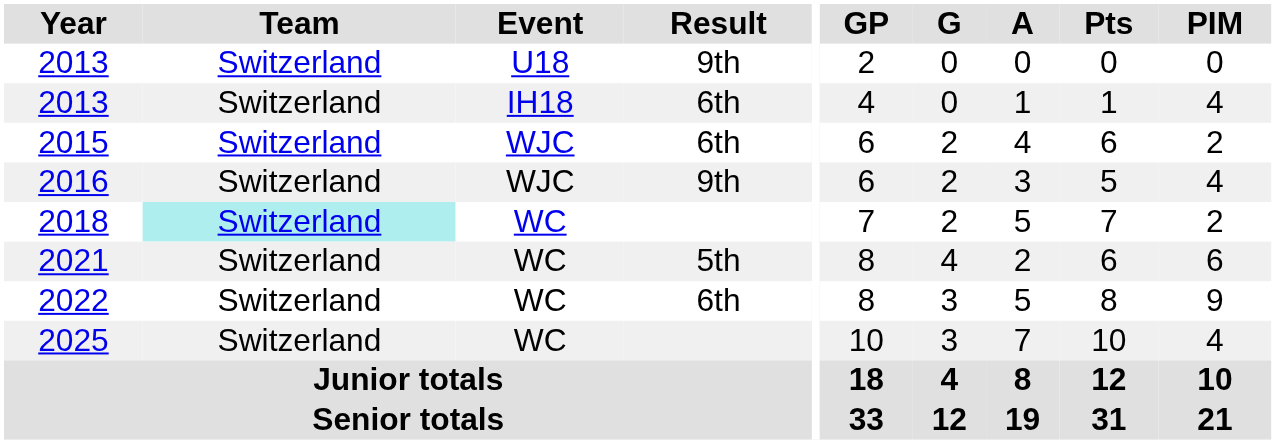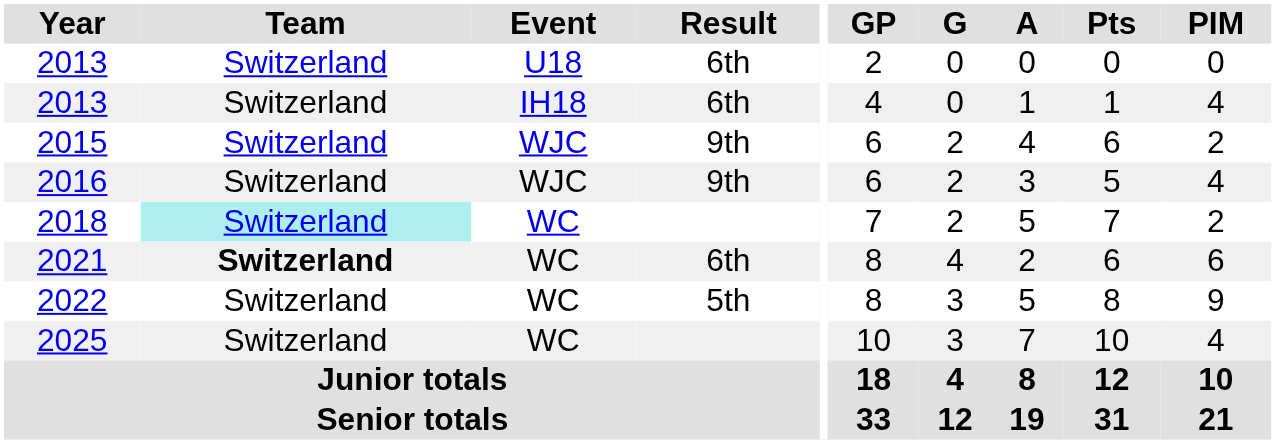2013 / U18 | Result: 9th -> 6th
2015 | Result: 6th -> 9th
2021 | Team: normal -> bold
2021 | Result: 5th -> 6th
2022 | Result: 6th -> 5th
